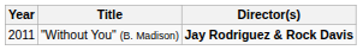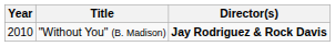"Without You" (B. Madison) | Year: 2011 -> 2010
